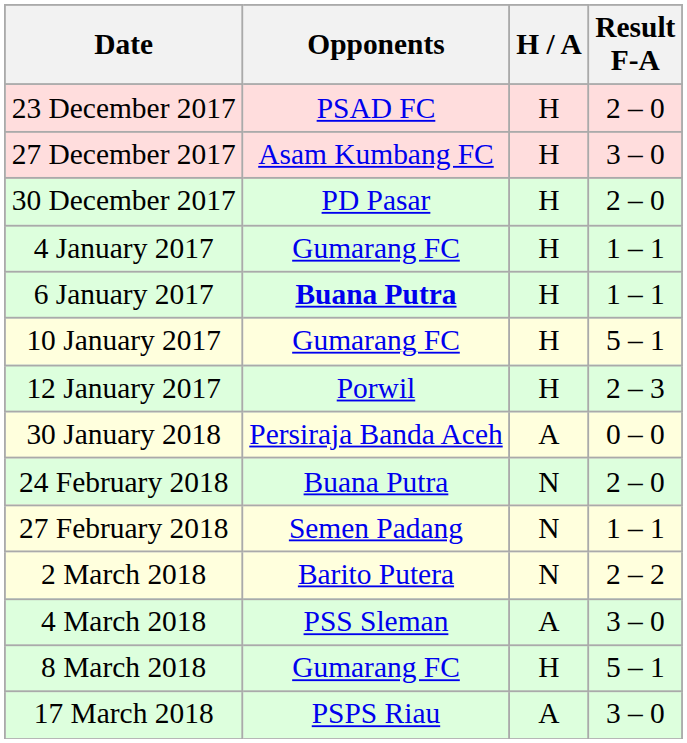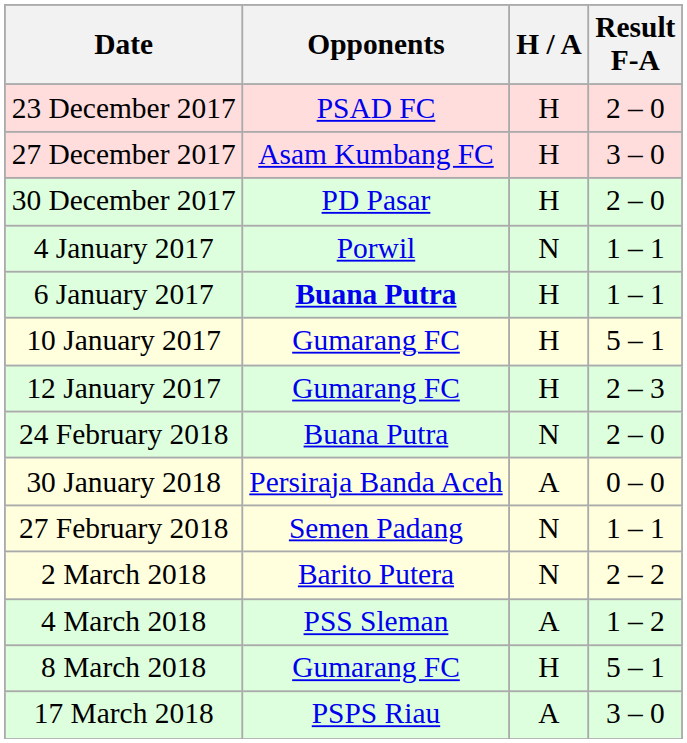4 January 2017 | Opponents: Gumarang FC -> Porwil
4 January 2017 | H / A: H -> N
12 January 2017 | Opponents: Porwil -> Gumarang FC
rows swapped: 30 January 2018 <-> 24 February 2018
4 March 2018 | Result F-A: 3 – 0 -> 1 – 2
